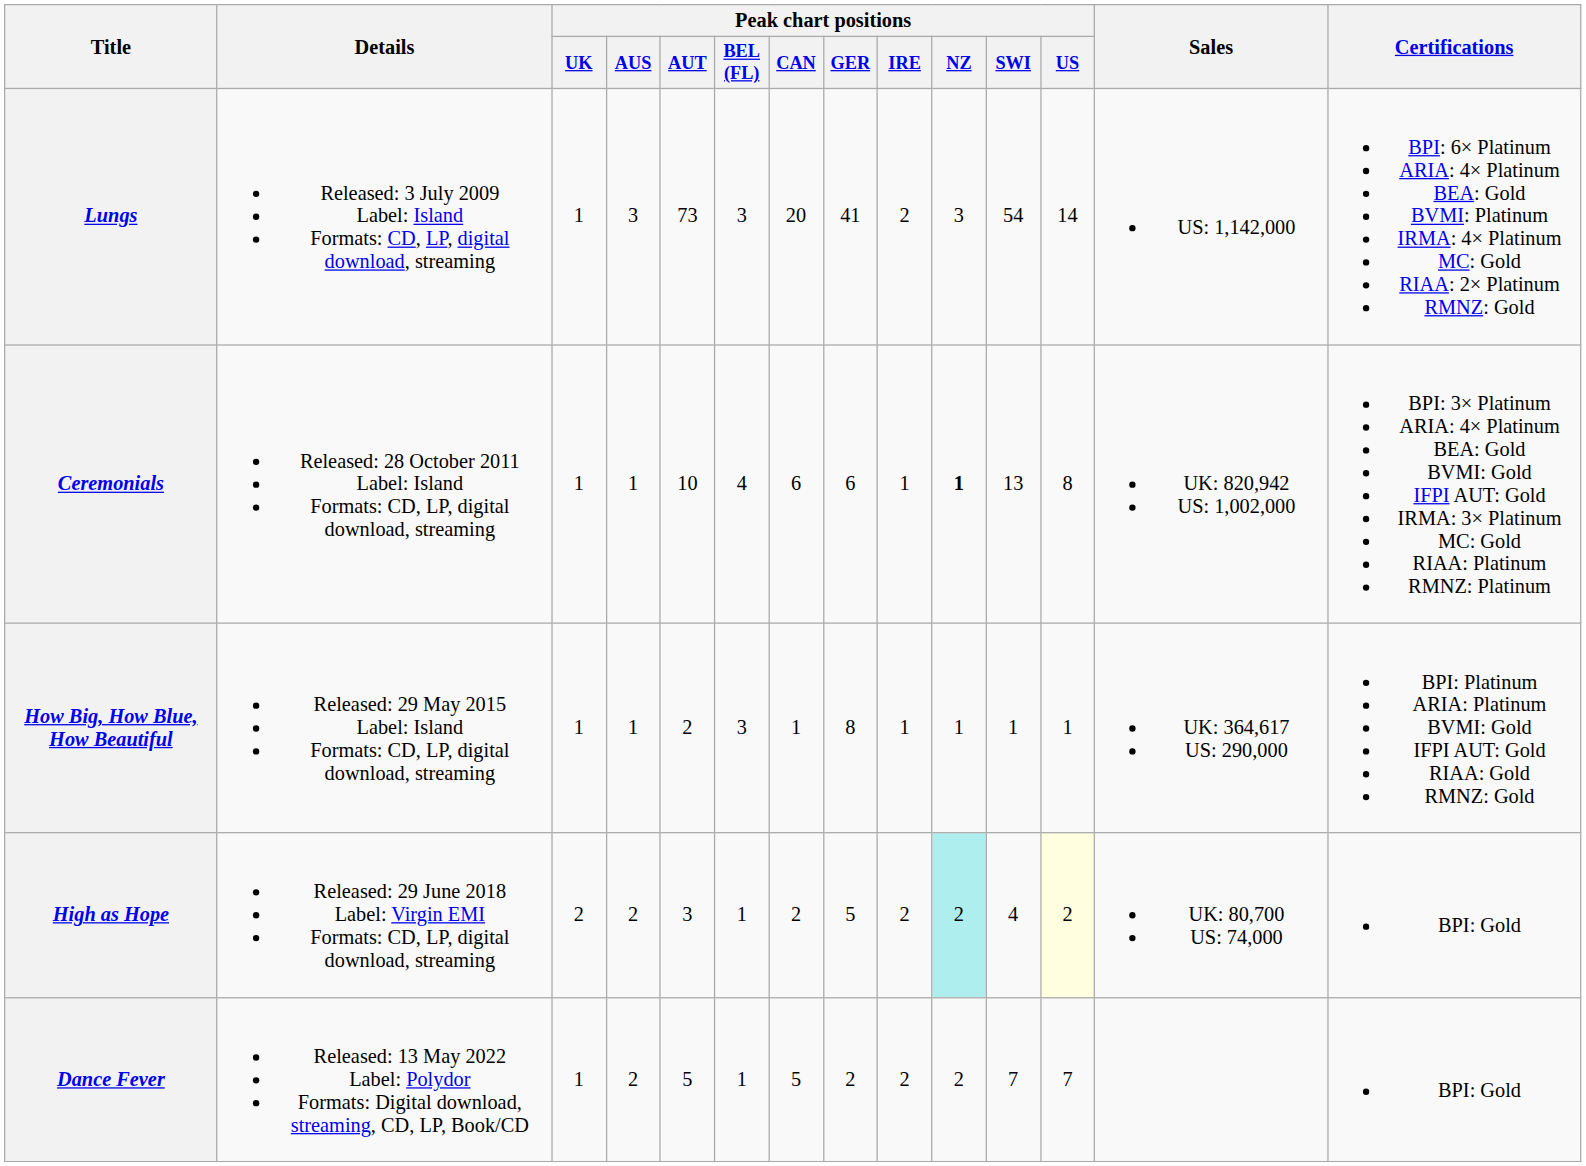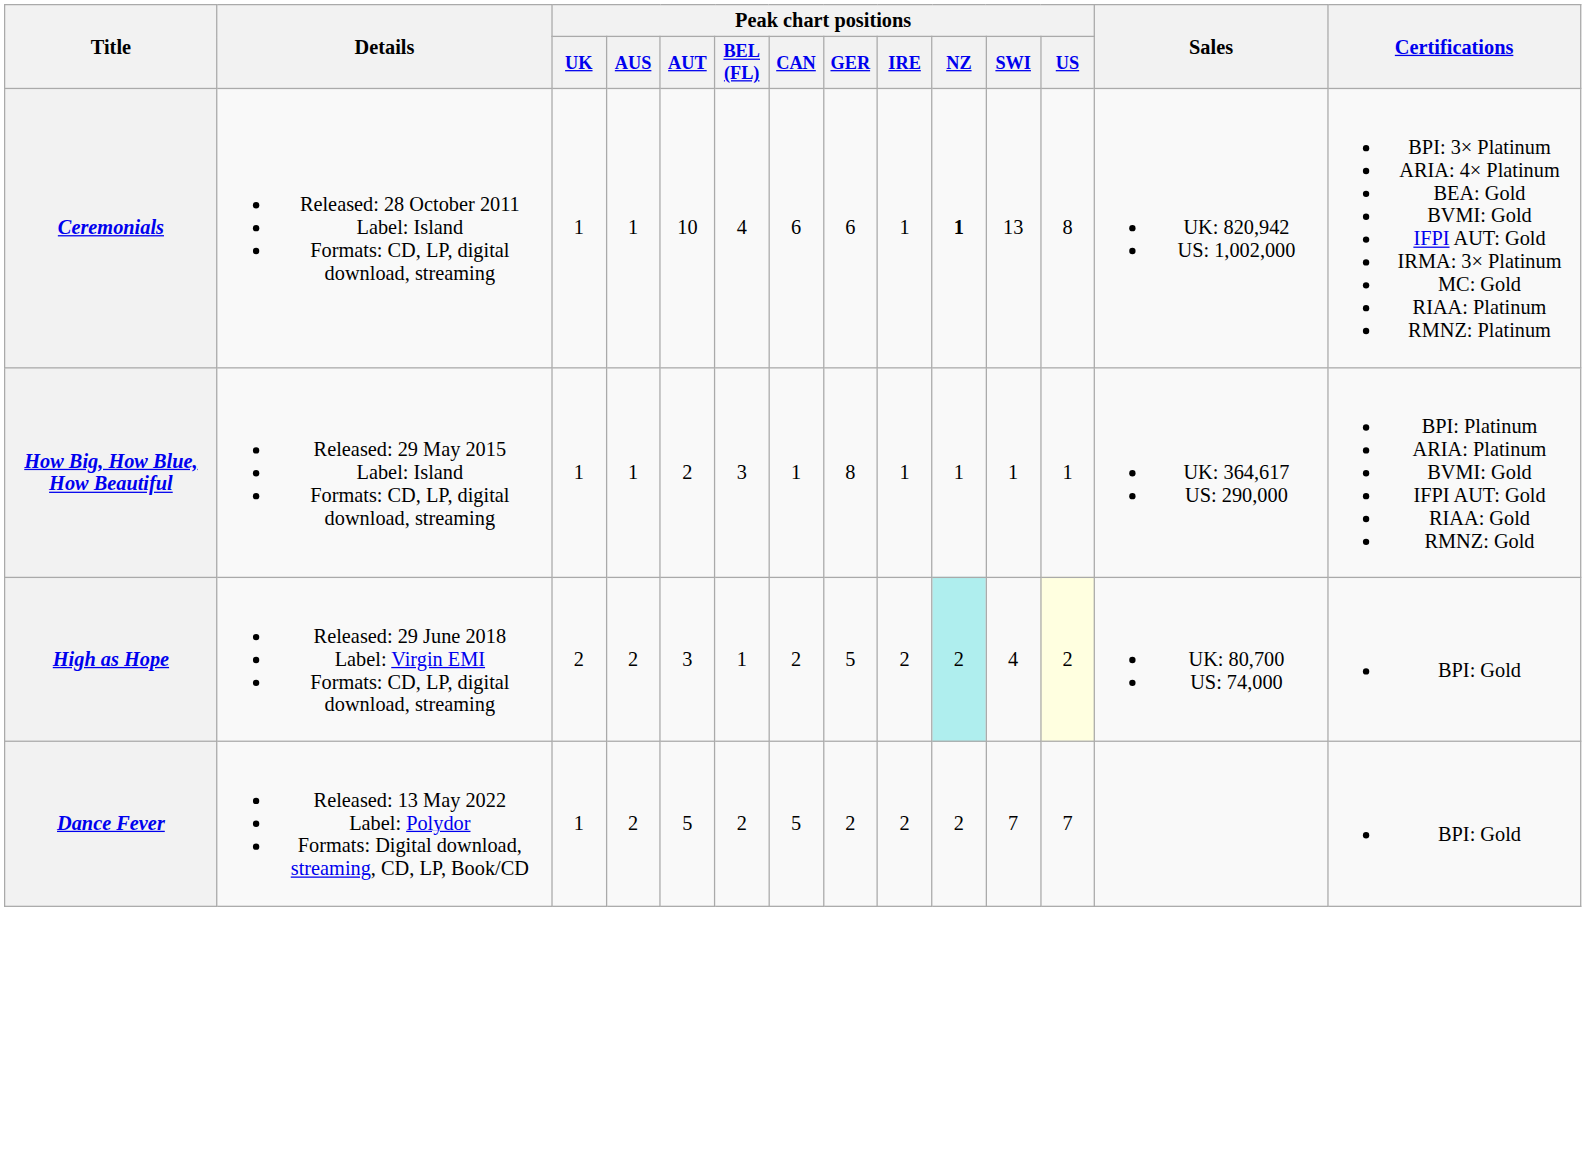- row: Lungs | Released: 3 July 2009 Label: Island Formats: CD, LP, digital download, streaming | 1 | 3 | 73 | 3 | 20 | 41 | 2 | 3 | 54 | 14 | US: 1,142,000 | BPI: 6× Platinum ARIA: 4× Platinum BEA: Gold BVMI: Platinum IRMA: 4× Platinum MC: Gold RIAA: 2× Platinum RMNZ: Gold
Dance Fever | Peak chart positions / BEL (FL): 1 -> 2
